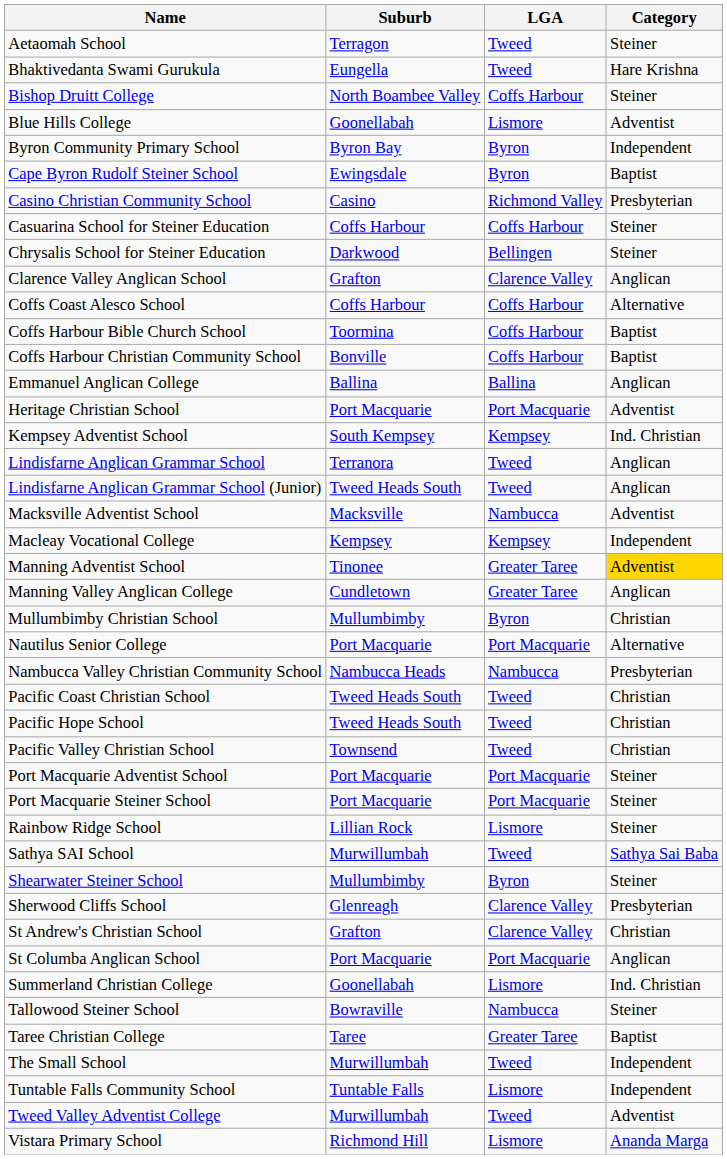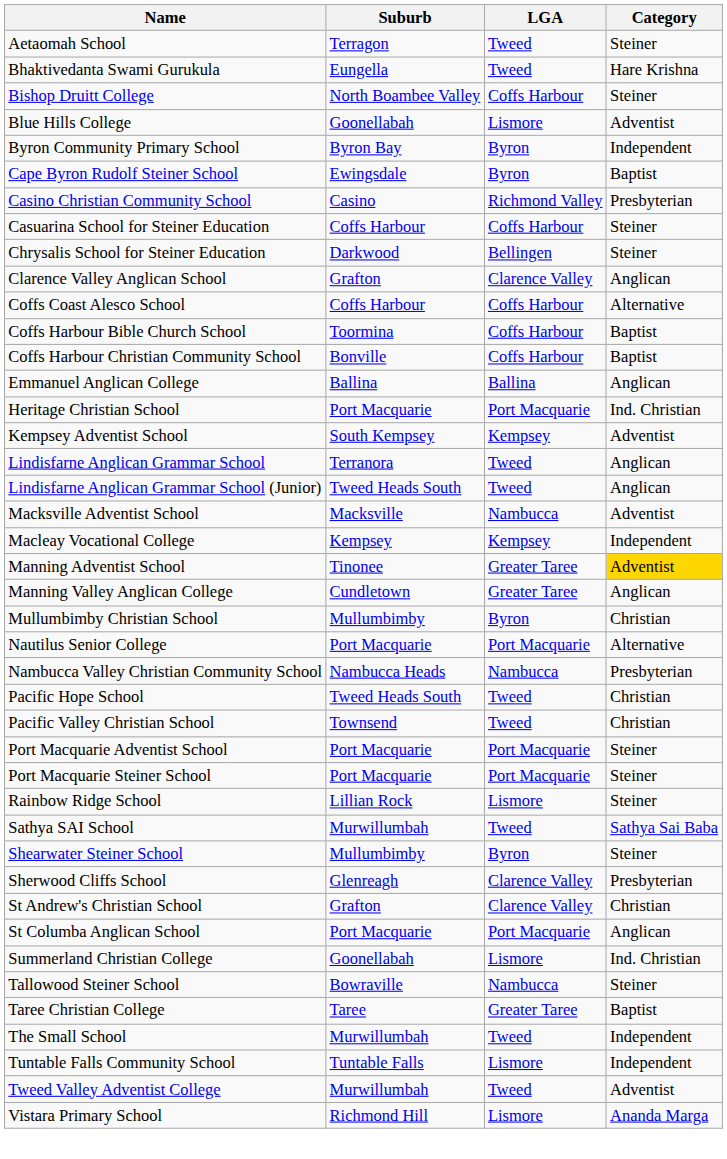Heritage Christian School | Category: Adventist -> Ind. Christian
Kempsey Adventist School | Category: Ind. Christian -> Adventist
- row: Pacific Coast Christian School | Tweed Heads South | Tweed | Christian
